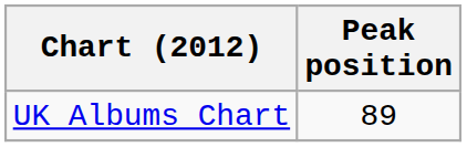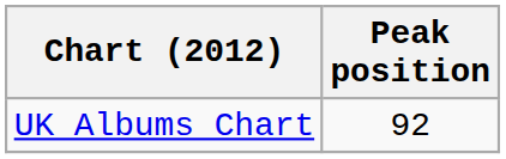UK Albums Chart | Peak position: 89 -> 92
